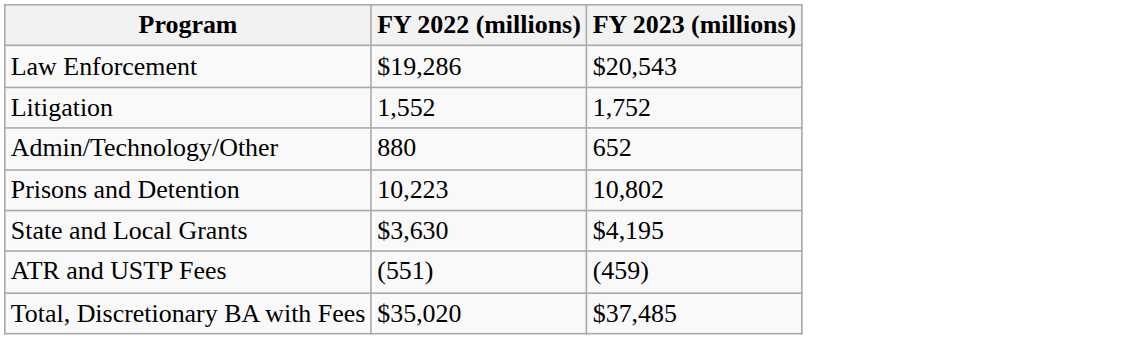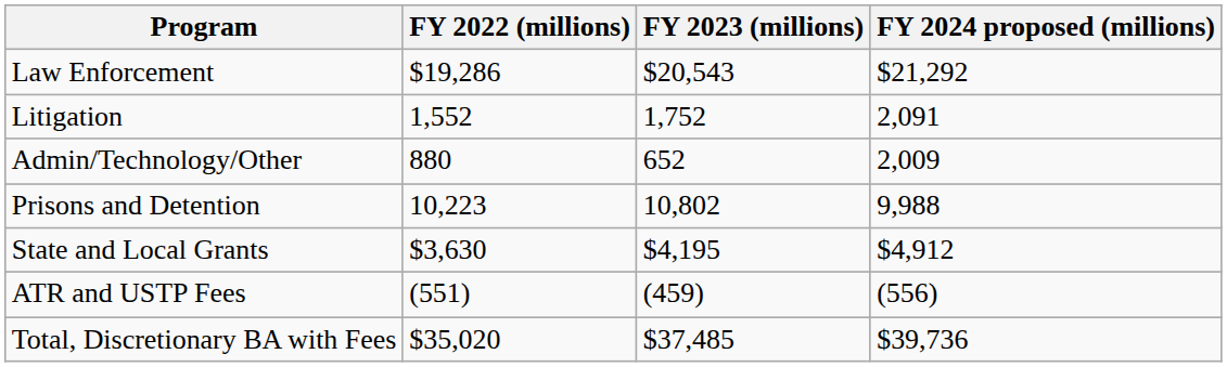+ column: FY 2024 proposed (millions) | $21,292 | 2,091 | 2,009 | 9,988 | $4,912 | (556) | $39,736
